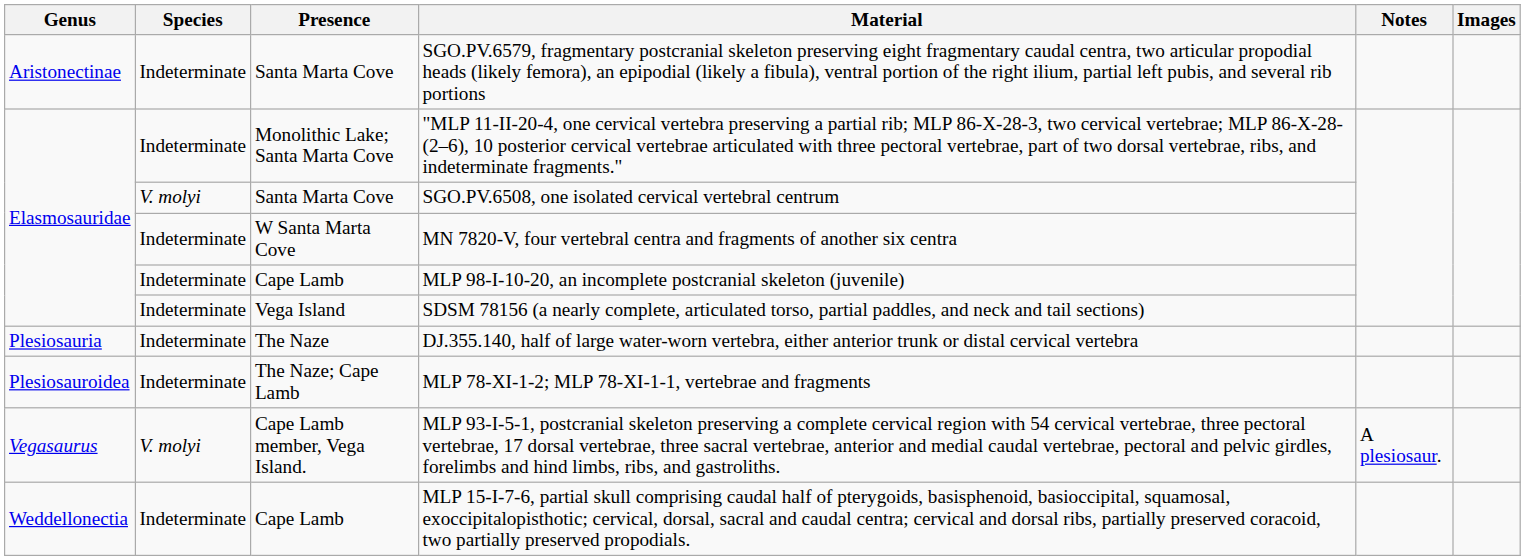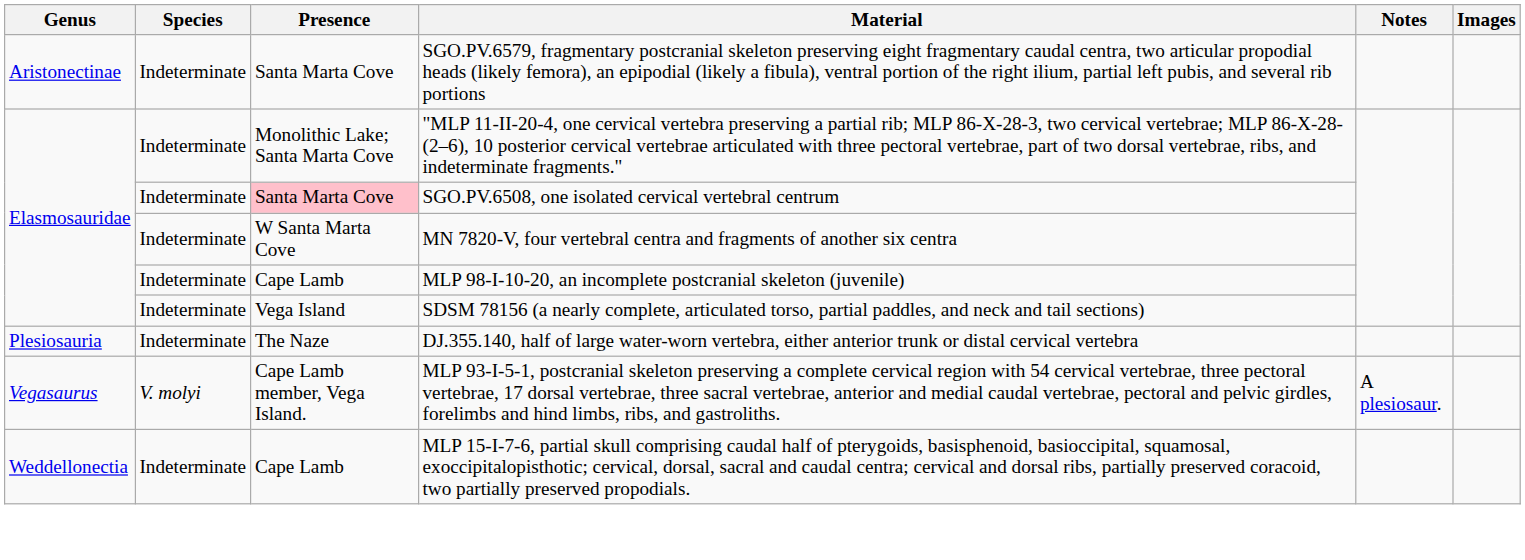SGO.PV.6508, one isolated cervical vertebral centrum | Species: V. molyi -> Indeterminate
SGO.PV.6508, one isolated cervical vertebral centrum | Presence: no background -> pink background
- row: Plesiosauroidea | Indeterminate | The Naze; Cape Lamb | MLP 78-XI-1-2; MLP 78-XI-1-1, vertebrae and fragments
